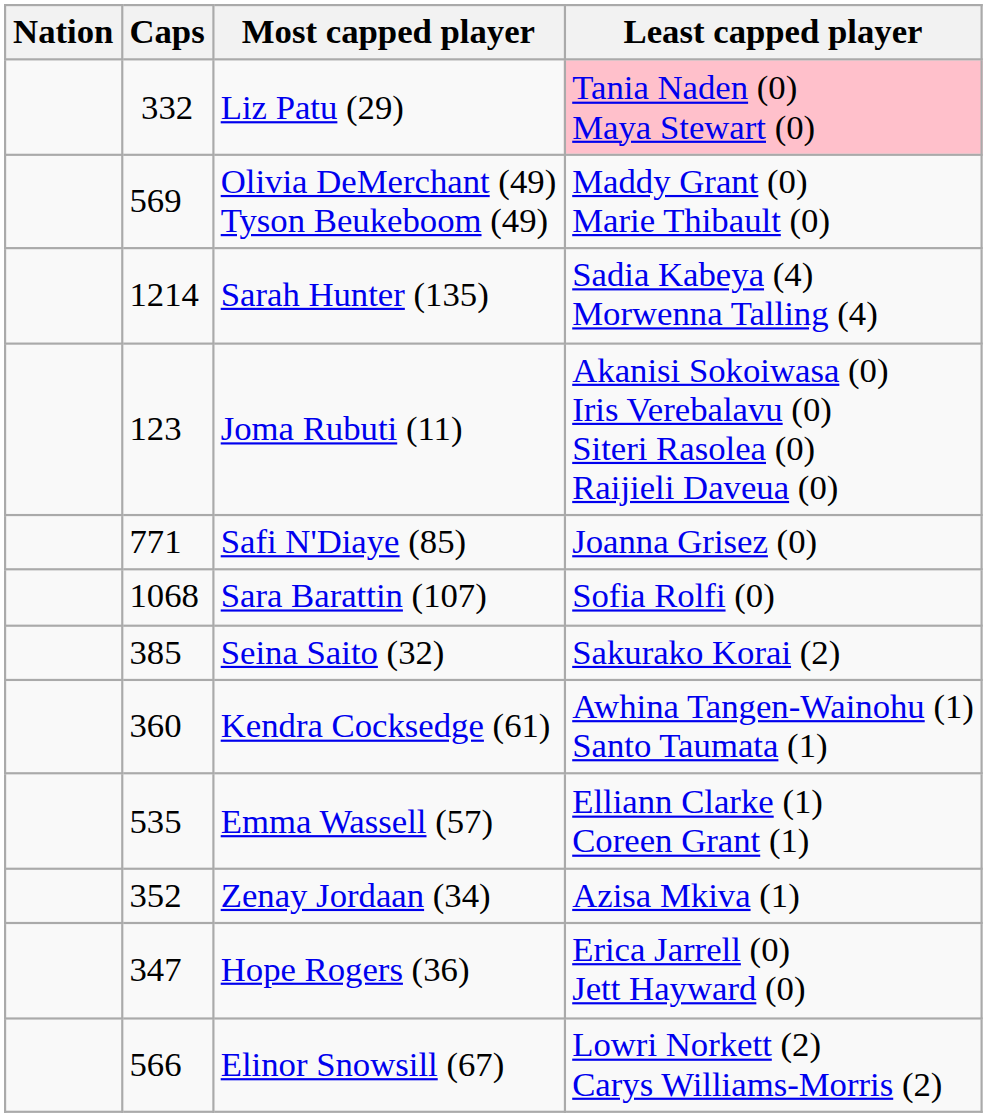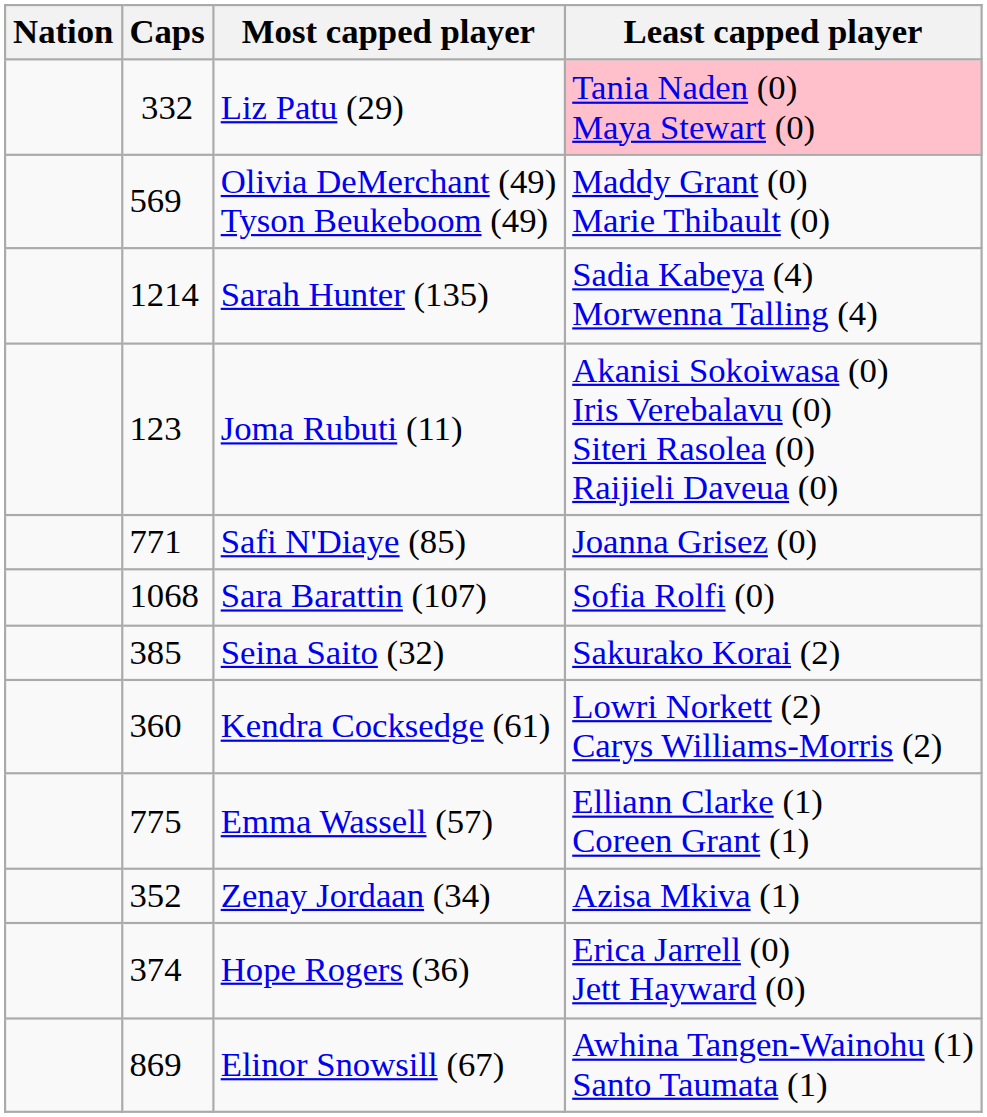Kendra Cocksedge (61) | Least capped player: Awhina Tangen-Wainohu (1) Santo Taumata (1) -> Lowri Norkett (2) Carys Williams-Morris (2)
Emma Wassell (57) | Caps: 535 -> 775
Hope Rogers (36) | Caps: 347 -> 374
Elinor Snowsill (67) | Caps: 566 -> 869
Elinor Snowsill (67) | Least capped player: Lowri Norkett (2) Carys Williams-Morris (2) -> Awhina Tangen-Wainohu (1) Santo Taumata (1)
